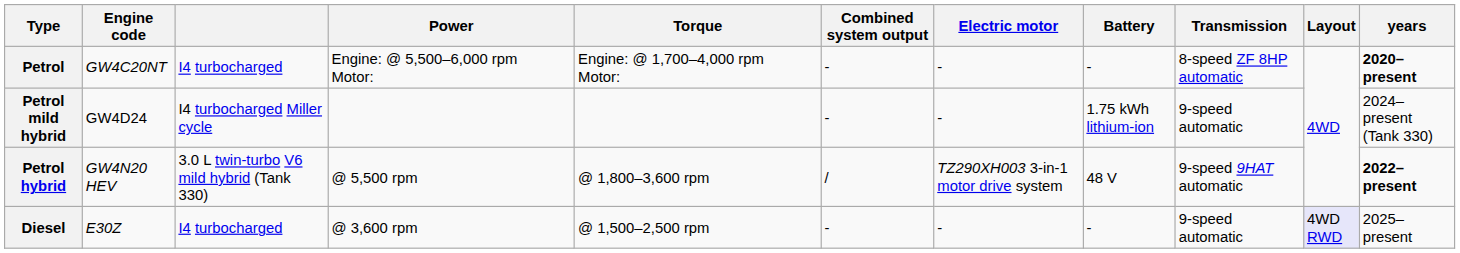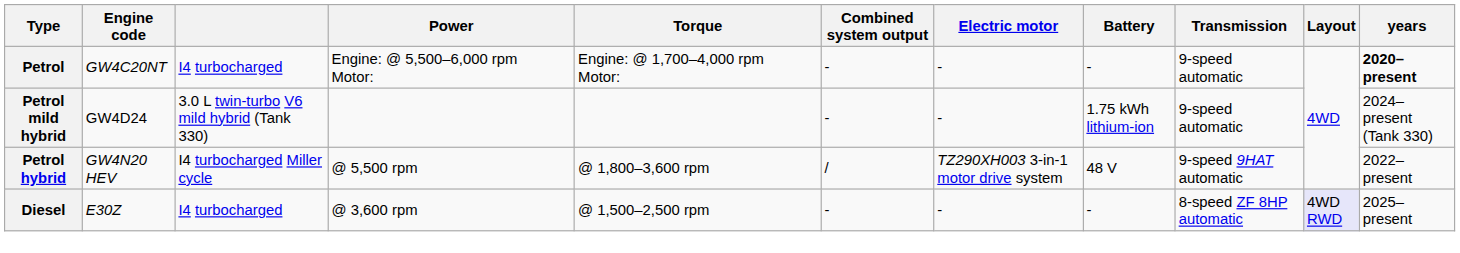Petrol | Transmission: 8-speed ZF 8HP automatic -> 9-speed automatic
Petrol mild hybrid | column 3: I4 turbocharged Miller cycle -> 3.0 L twin-turbo V6 mild hybrid (Tank 330)
Petrol hybrid | column 3: 3.0 L twin-turbo V6 mild hybrid (Tank 330) -> I4 turbocharged Miller cycle
Petrol hybrid | years: bold -> normal
Diesel | Transmission: 9-speed automatic -> 8-speed ZF 8HP automatic
